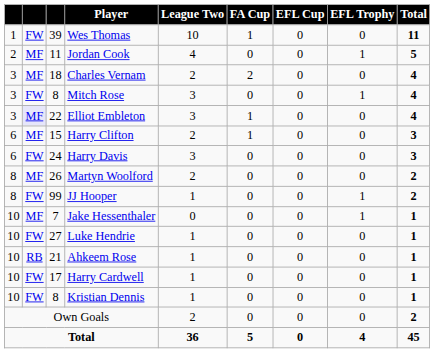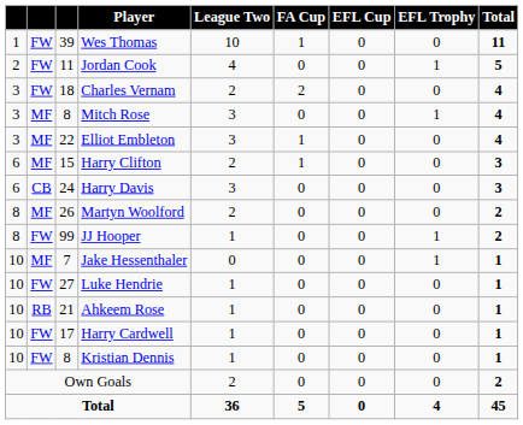Jordan Cook | column 2: MF -> FW
Charles Vernam | column 2: MF -> FW
Mitch Rose | column 2: FW -> MF
Elliot Embleton | column 2: lavender background -> no background
Harry Davis | column 2: FW -> CB
